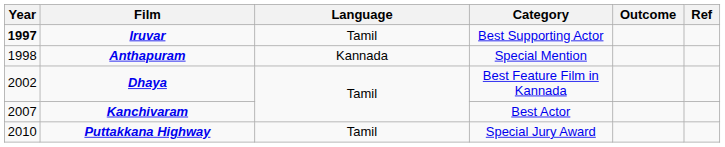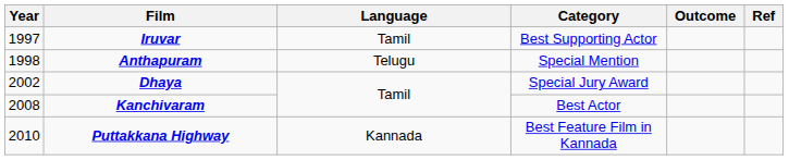Iruvar | Year: bold -> normal
Anthapuram | Language: Kannada -> Telugu
Dhaya | Category: Best Feature Film in Kannada -> Special Jury Award
Kanchivaram | Year: 2007 -> 2008
Puttakkana Highway | Language: Tamil -> Kannada
Puttakkana Highway | Category: Special Jury Award -> Best Feature Film in Kannada
